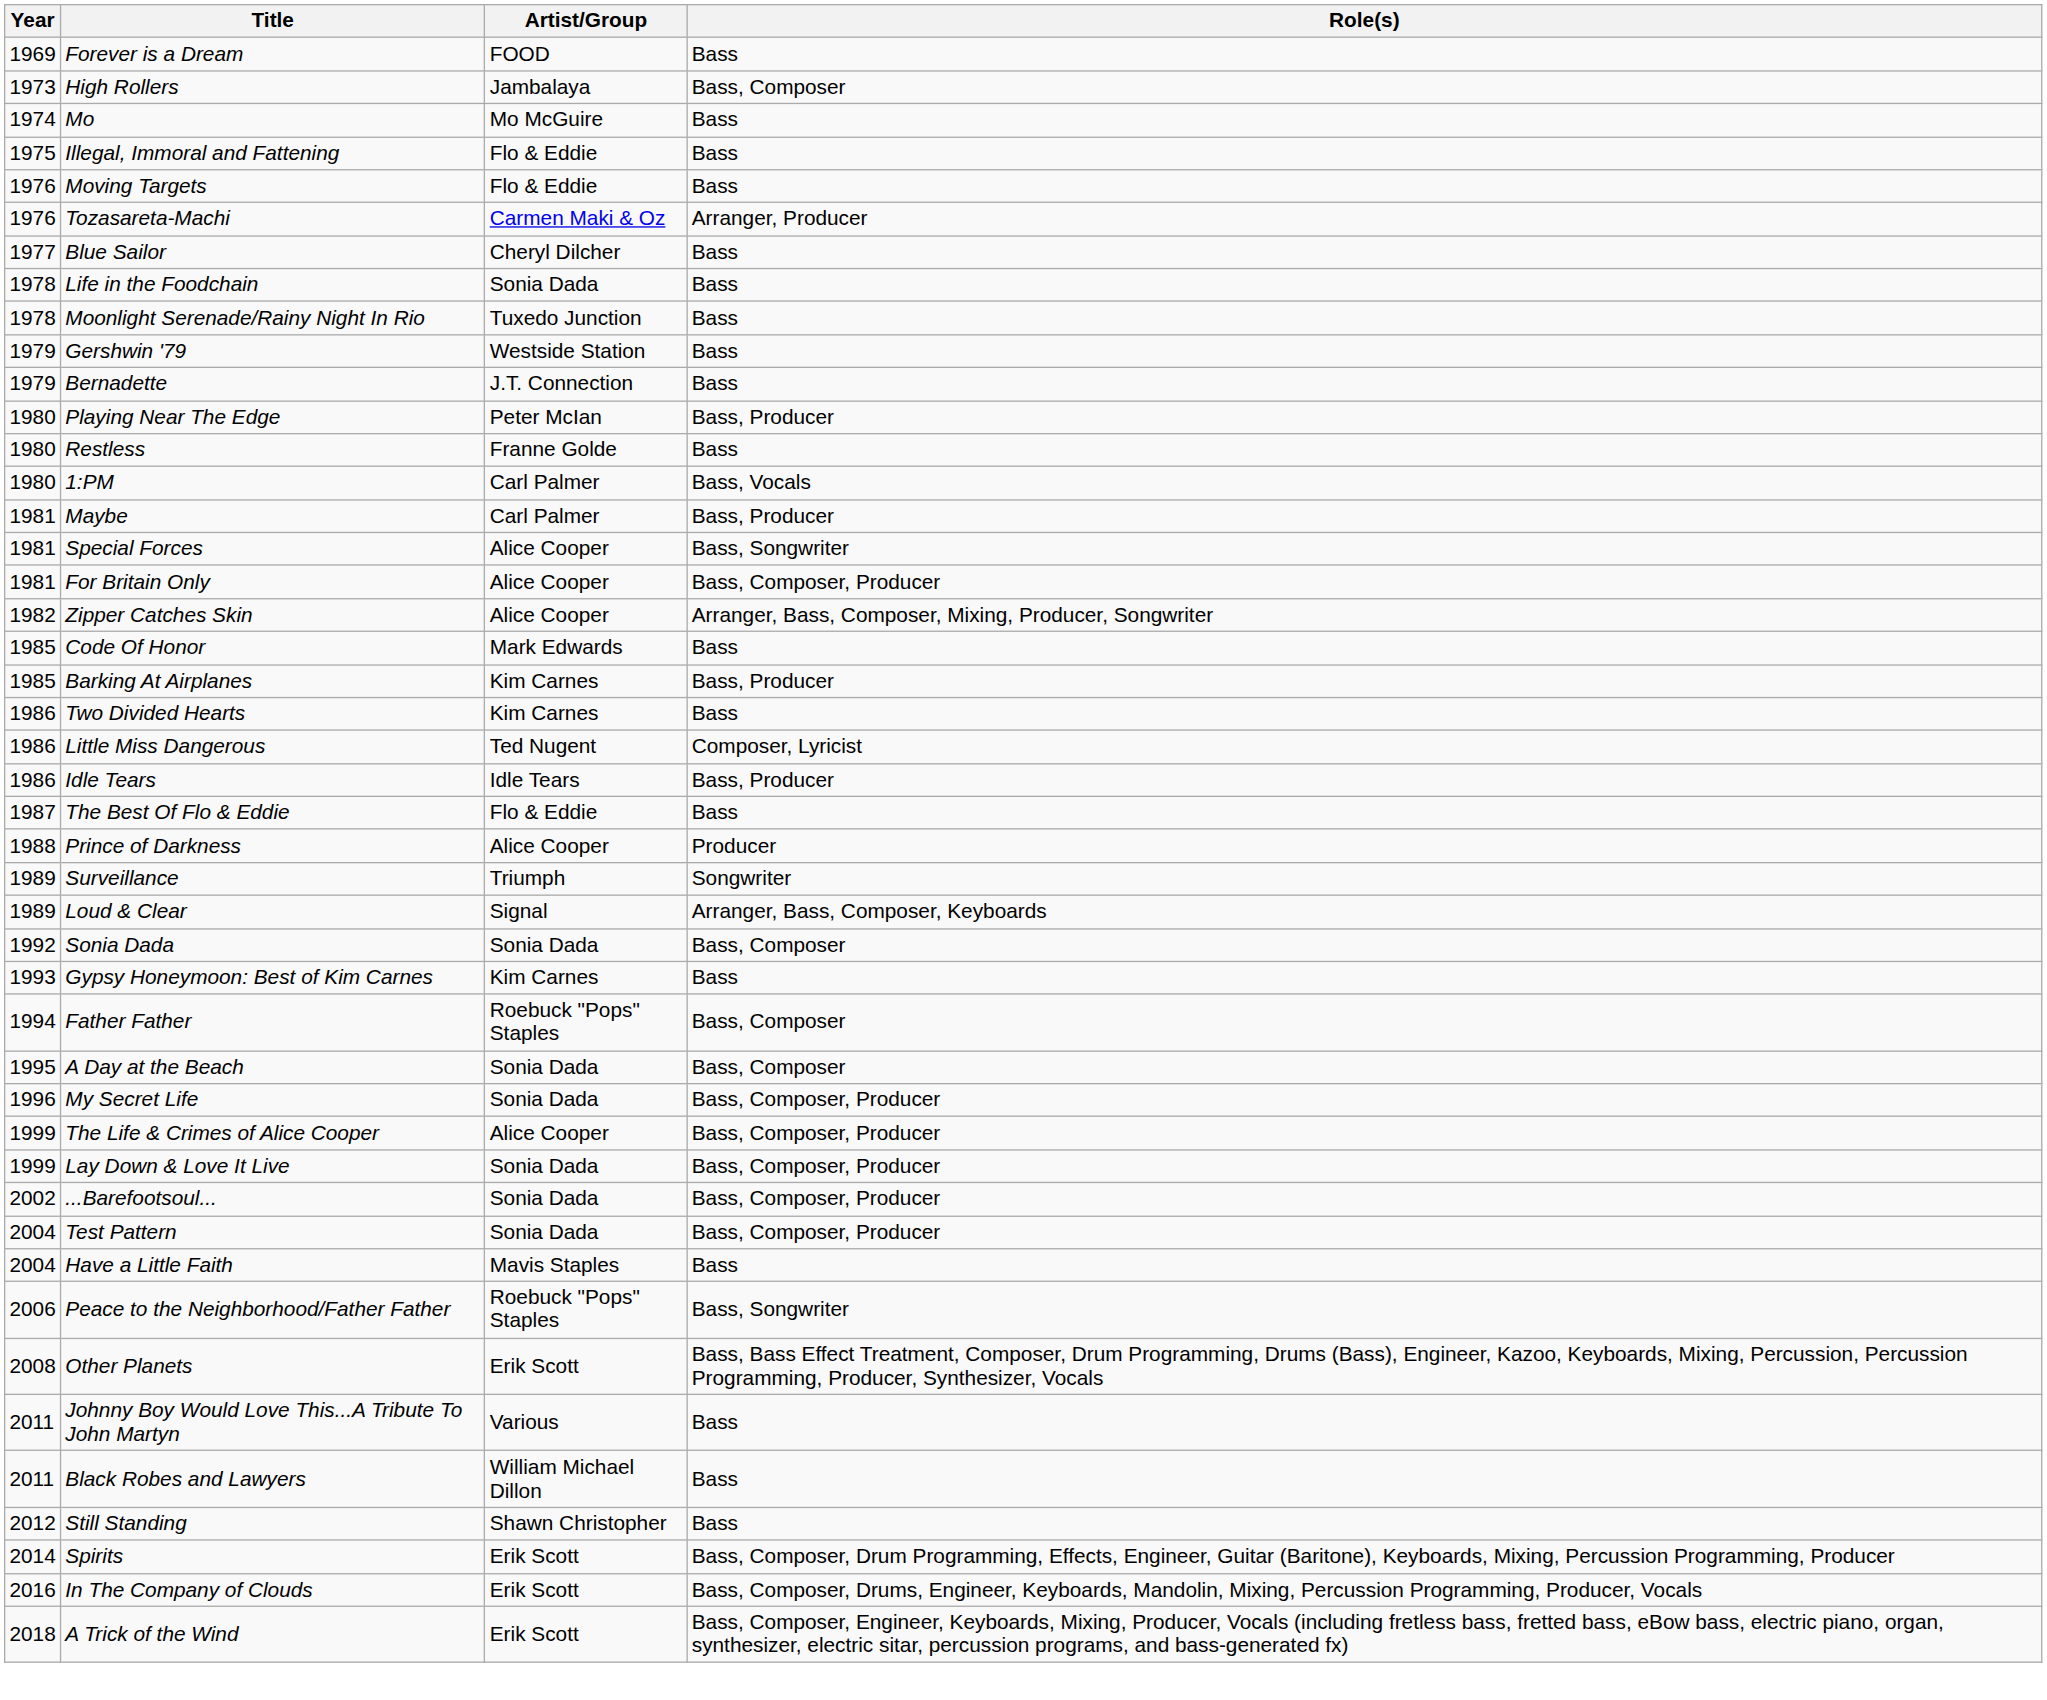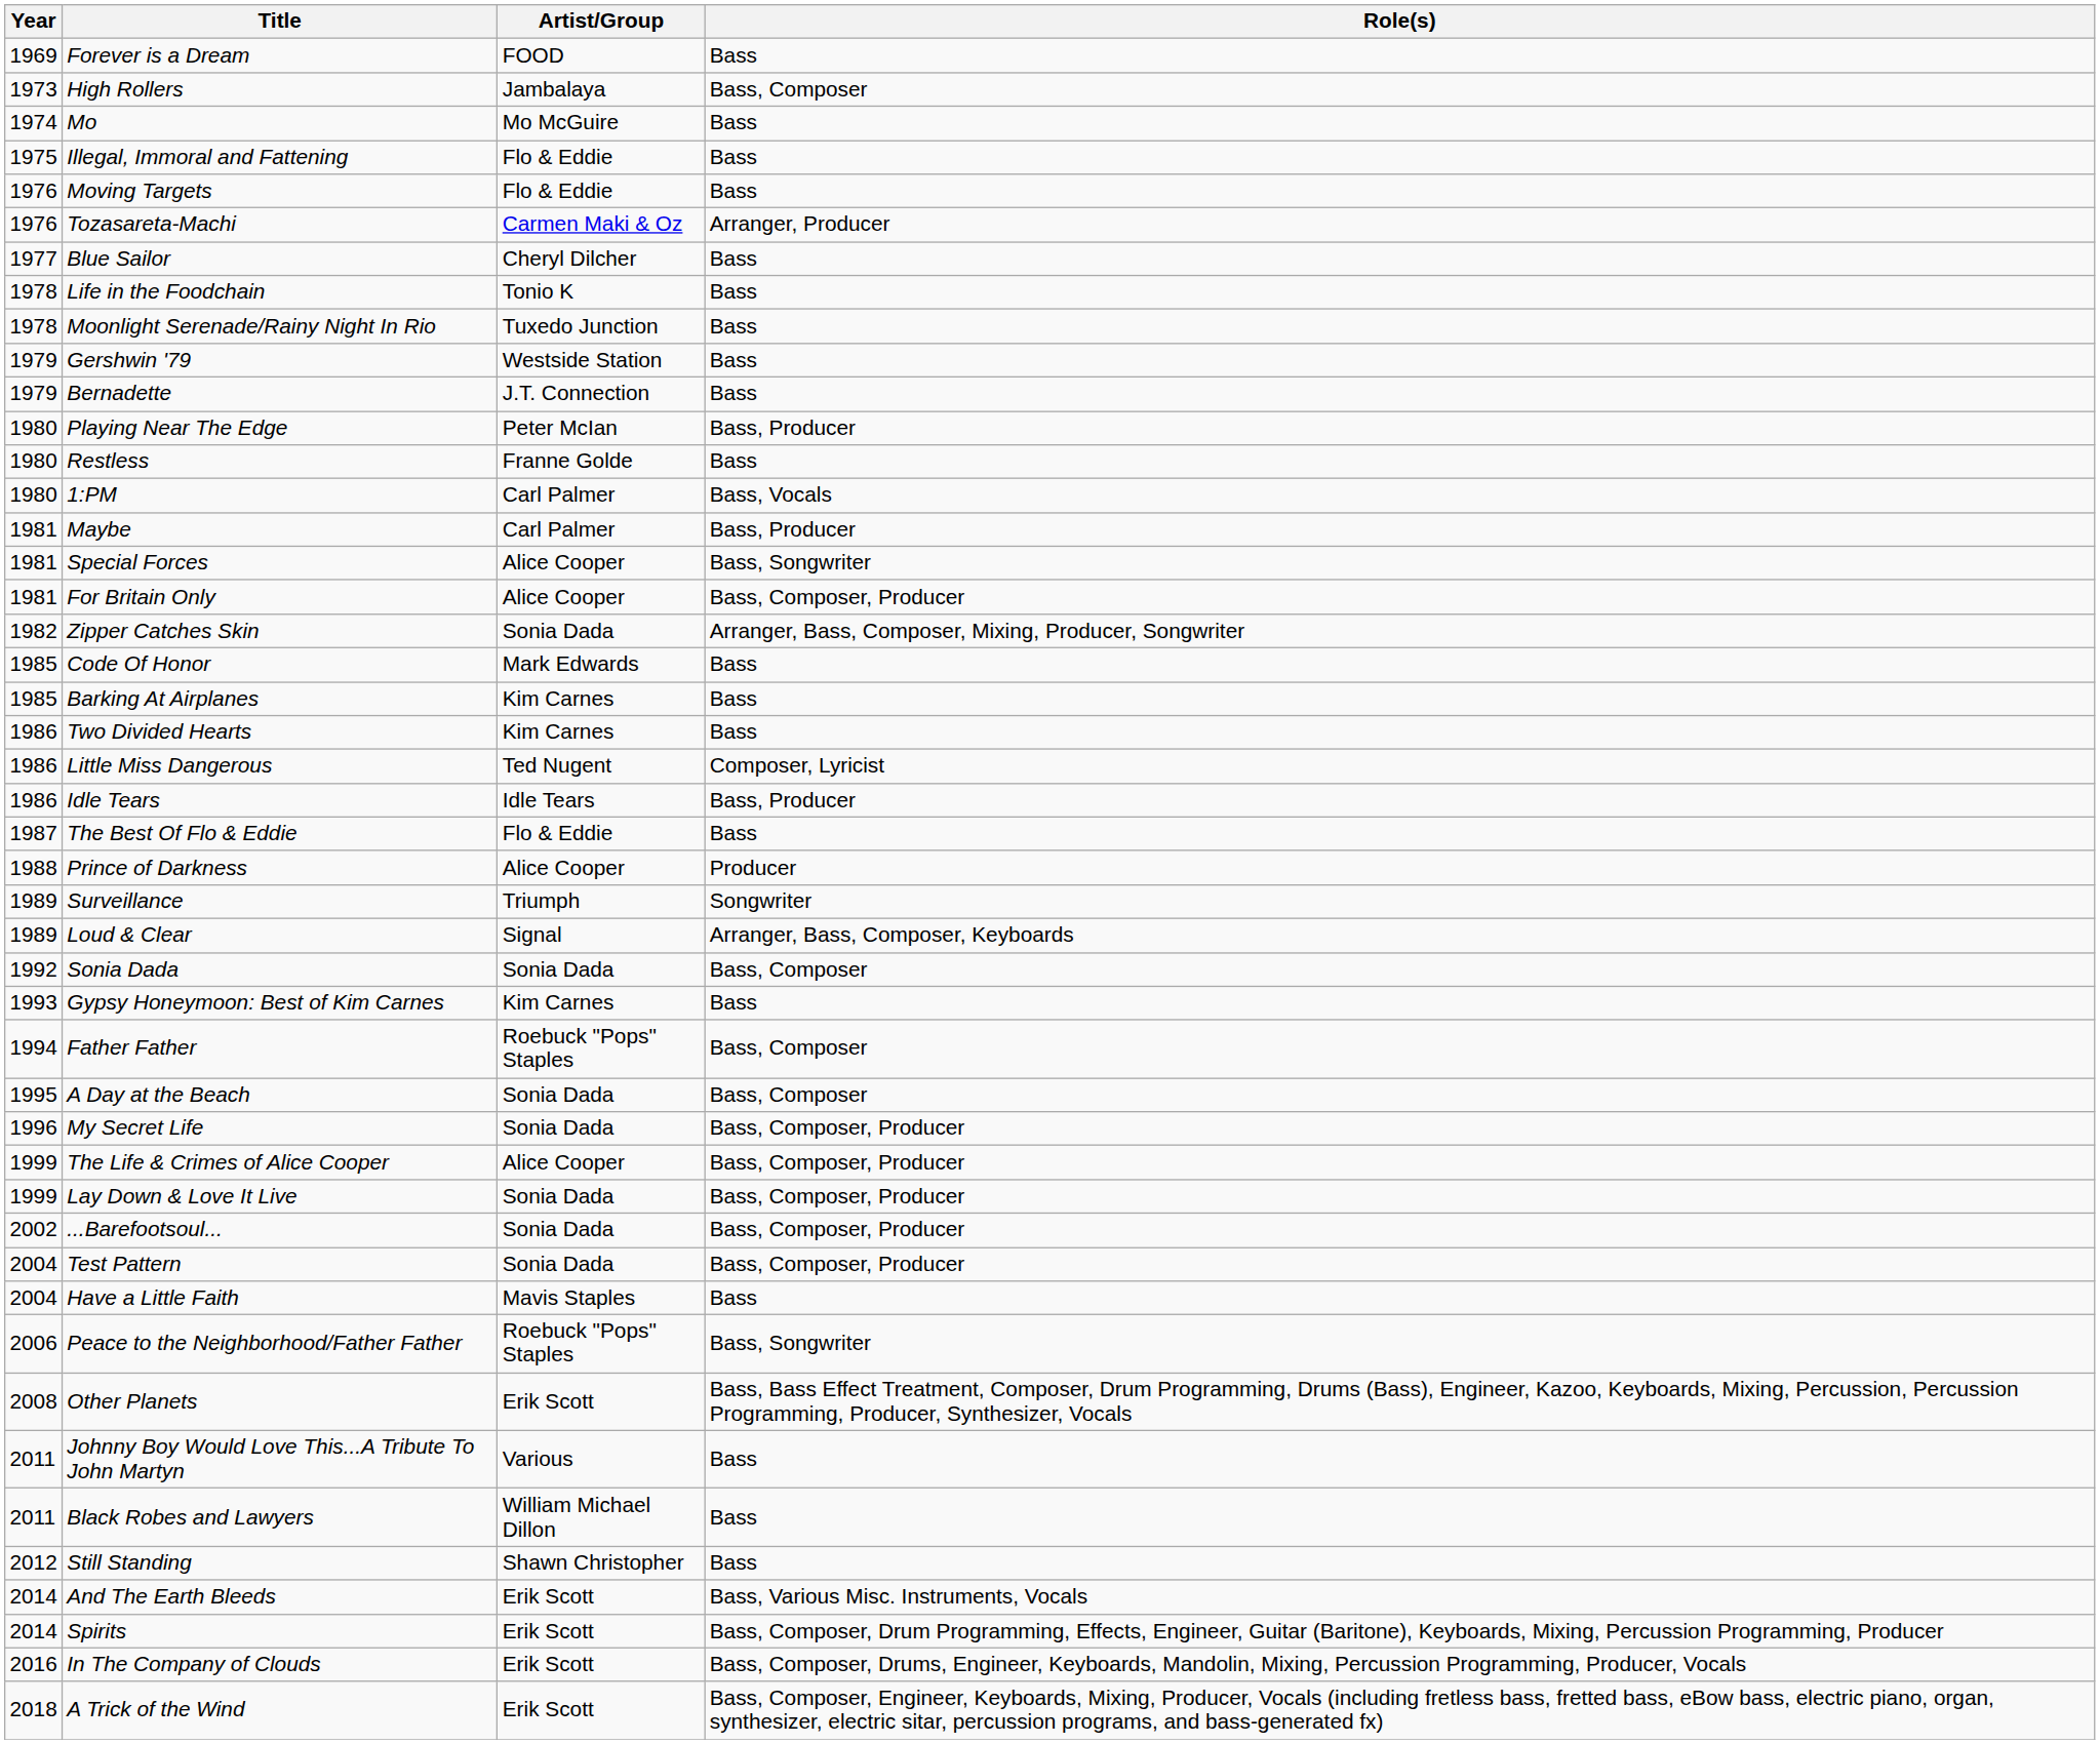Life in the Foodchain | Artist/Group: Sonia Dada -> Tonio K
Zipper Catches Skin | Artist/Group: Alice Cooper -> Sonia Dada
Barking At Airplanes | Role(s): Bass, Producer -> Bass
+ row: 2014 | And The Earth Bleeds | Erik Scott | Bass, Various Misc. Instruments, Vocals
